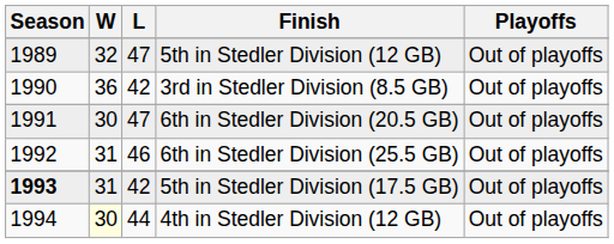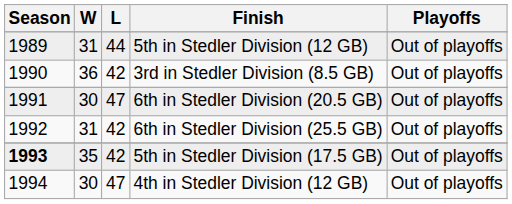5th in Stedler Division (12 GB) | W: 32 -> 31
5th in Stedler Division (12 GB) | L: 47 -> 44
6th in Stedler Division (25.5 GB) | L: 46 -> 42
5th in Stedler Division (17.5 GB) | W: 31 -> 35
4th in Stedler Division (12 GB) | W: lightyellow background -> no background
4th in Stedler Division (12 GB) | L: 44 -> 47
